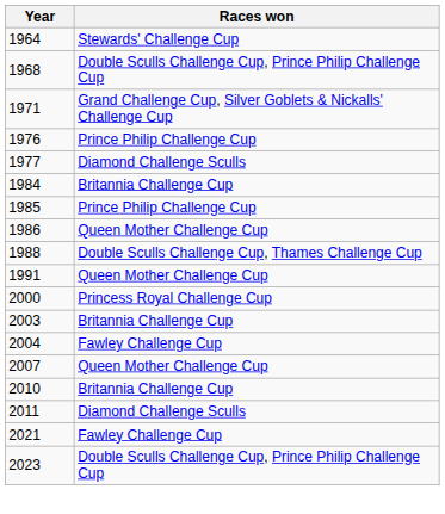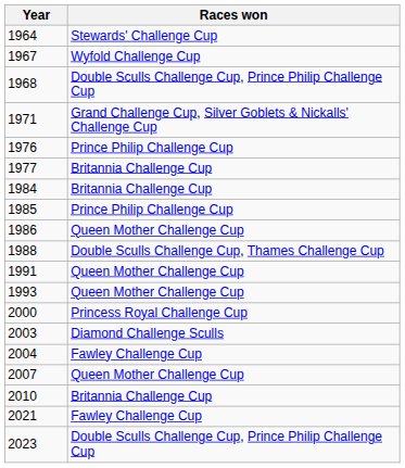+ row: 1967 | Wyfold Challenge Cup
1977 | Races won: Diamond Challenge Sculls -> Britannia Challenge Cup
+ row: 1993 | Queen Mother Challenge Cup
2003 | Races won: Britannia Challenge Cup -> Diamond Challenge Sculls
- row: 2011 | Diamond Challenge Sculls
